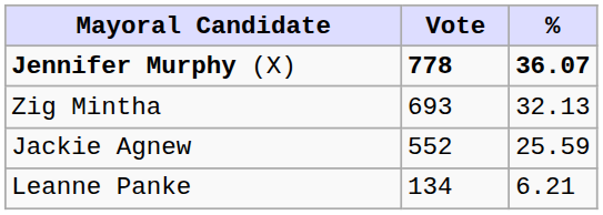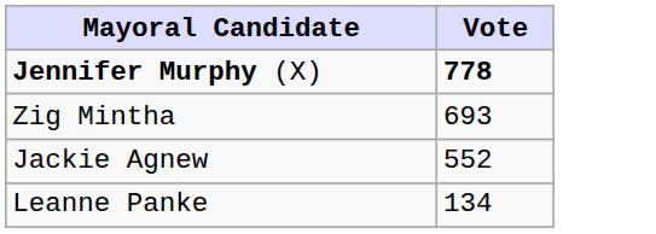- column: % | 36.07 | 32.13 | 25.59 | 6.21
